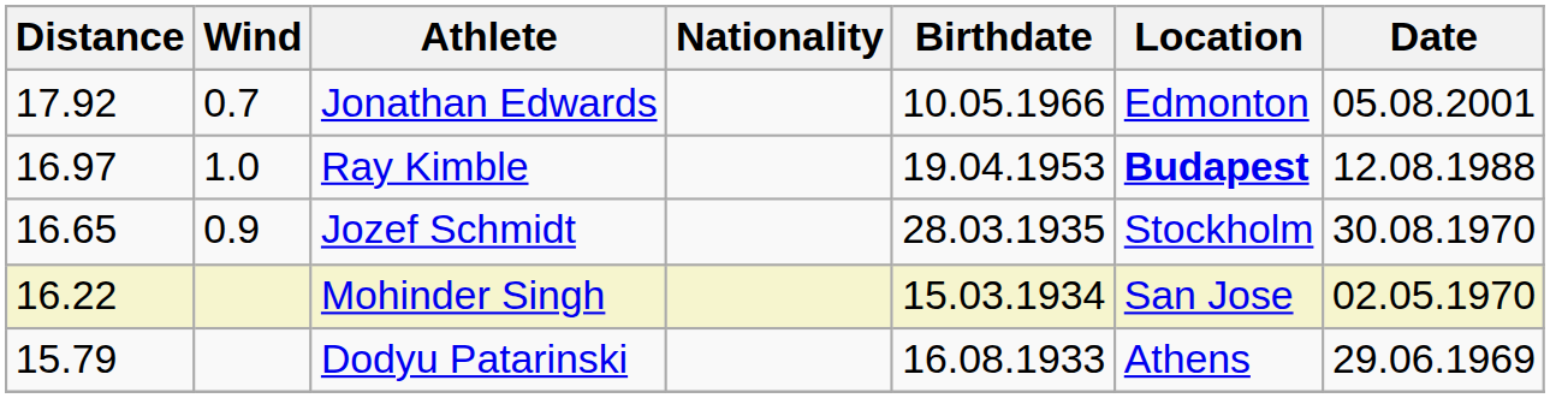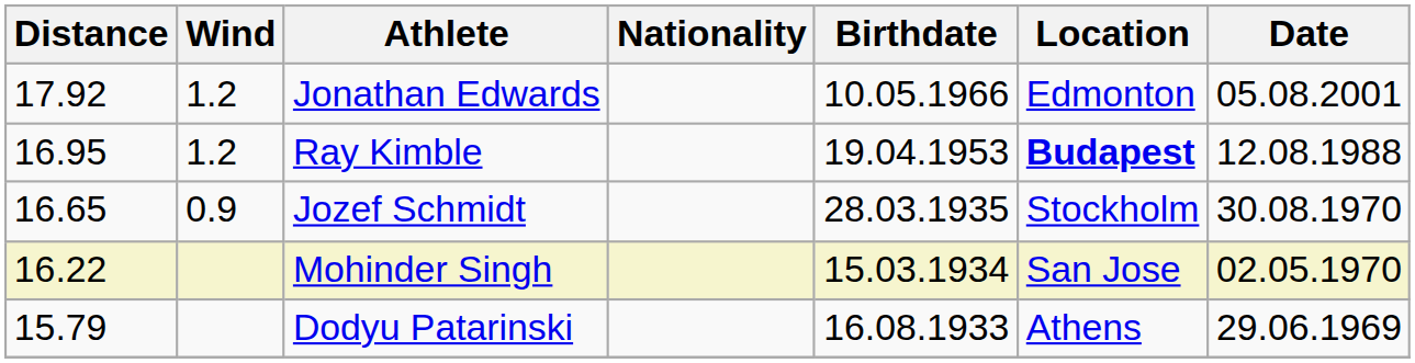Jonathan Edwards | Wind: 0.7 -> 1.2
Ray Kimble | Distance: 16.97 -> 16.95
Ray Kimble | Wind: 1.0 -> 1.2
